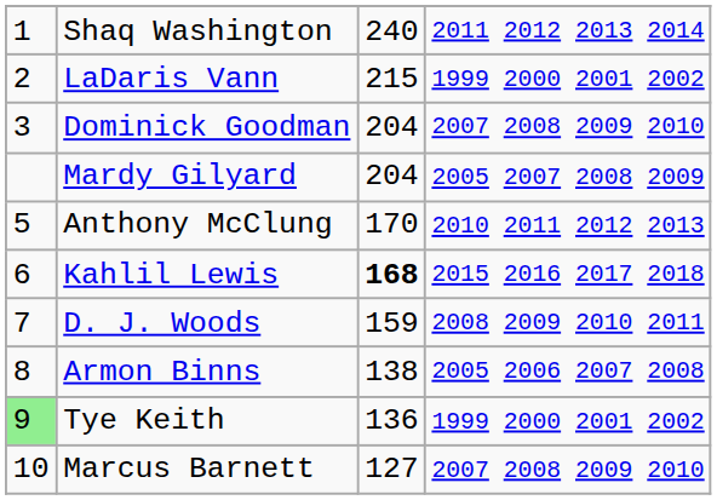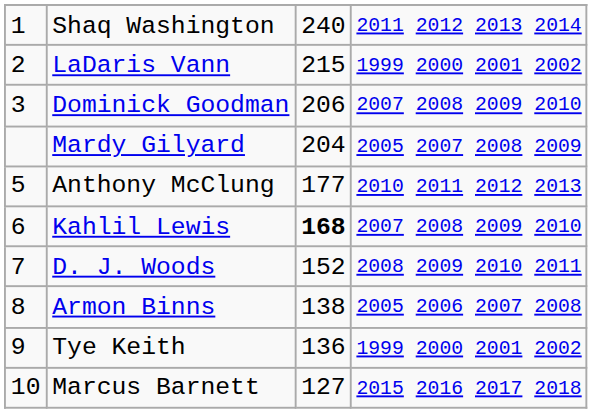Dominick Goodman | column 3: 204 -> 206
Anthony McClung | column 3: 170 -> 177
Kahlil Lewis | column 4: 2015 2016 2017 2018 -> 2007 2008 2009 2010
D. J. Woods | column 3: 159 -> 152
Tye Keith | column 1: lightgreen background -> no background
Marcus Barnett | column 4: 2007 2008 2009 2010 -> 2015 2016 2017 2018
